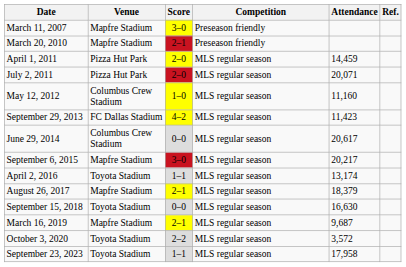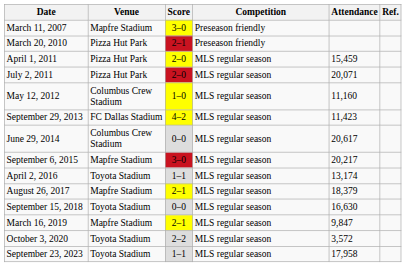March 20, 2010 | Venue: Mapfre Stadium -> Pizza Hut Park
April 1, 2011 | Attendance: 14,459 -> 15,459
March 16, 2019 | Attendance: 9,687 -> 9,847
